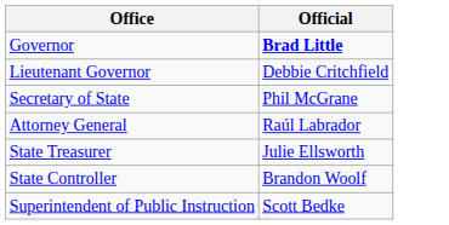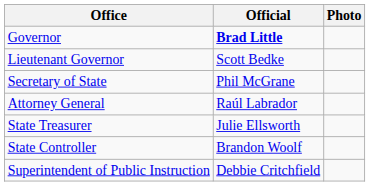+ column: Photo
Lieutenant Governor | Official: Debbie Critchfield -> Scott Bedke
Superintendent of Public Instruction | Official: Scott Bedke -> Debbie Critchfield
